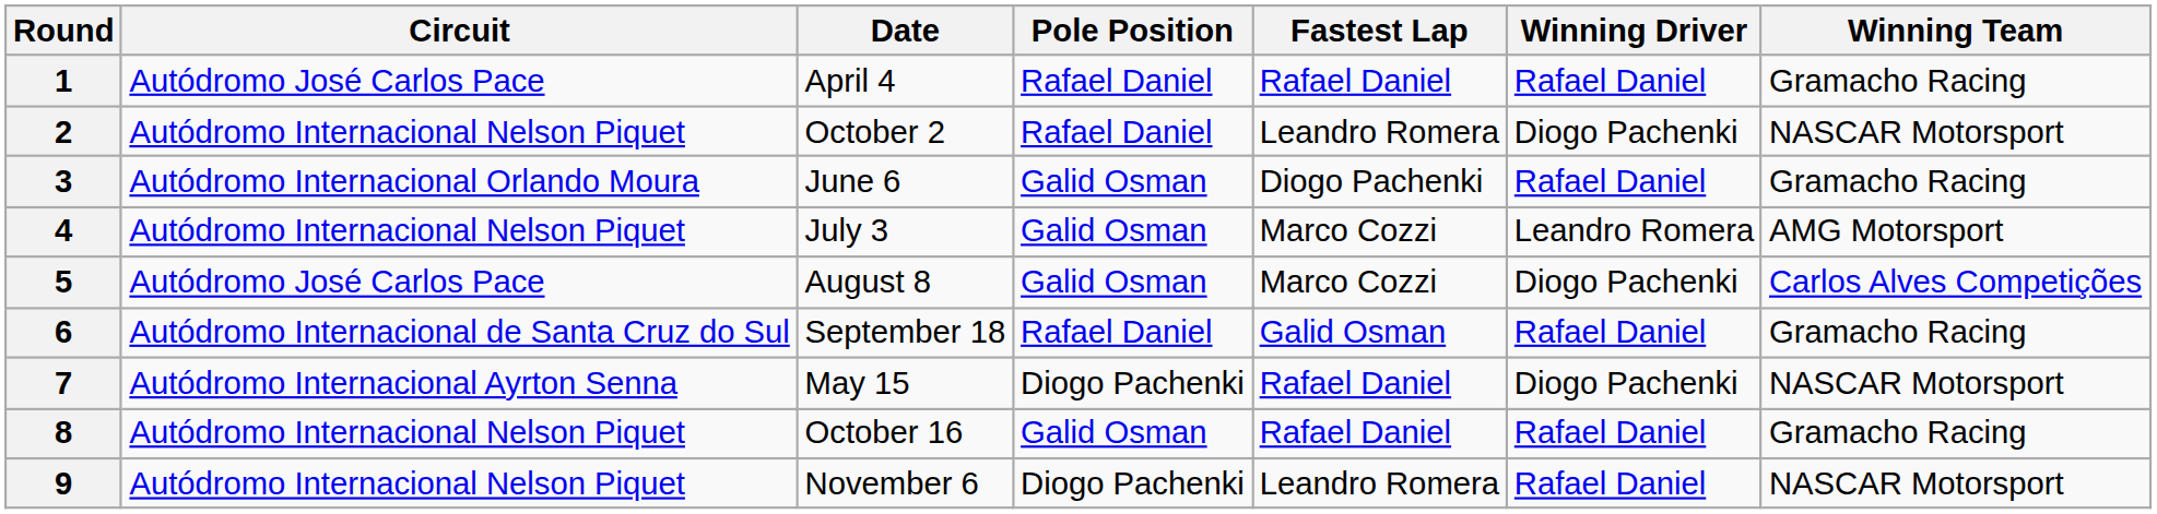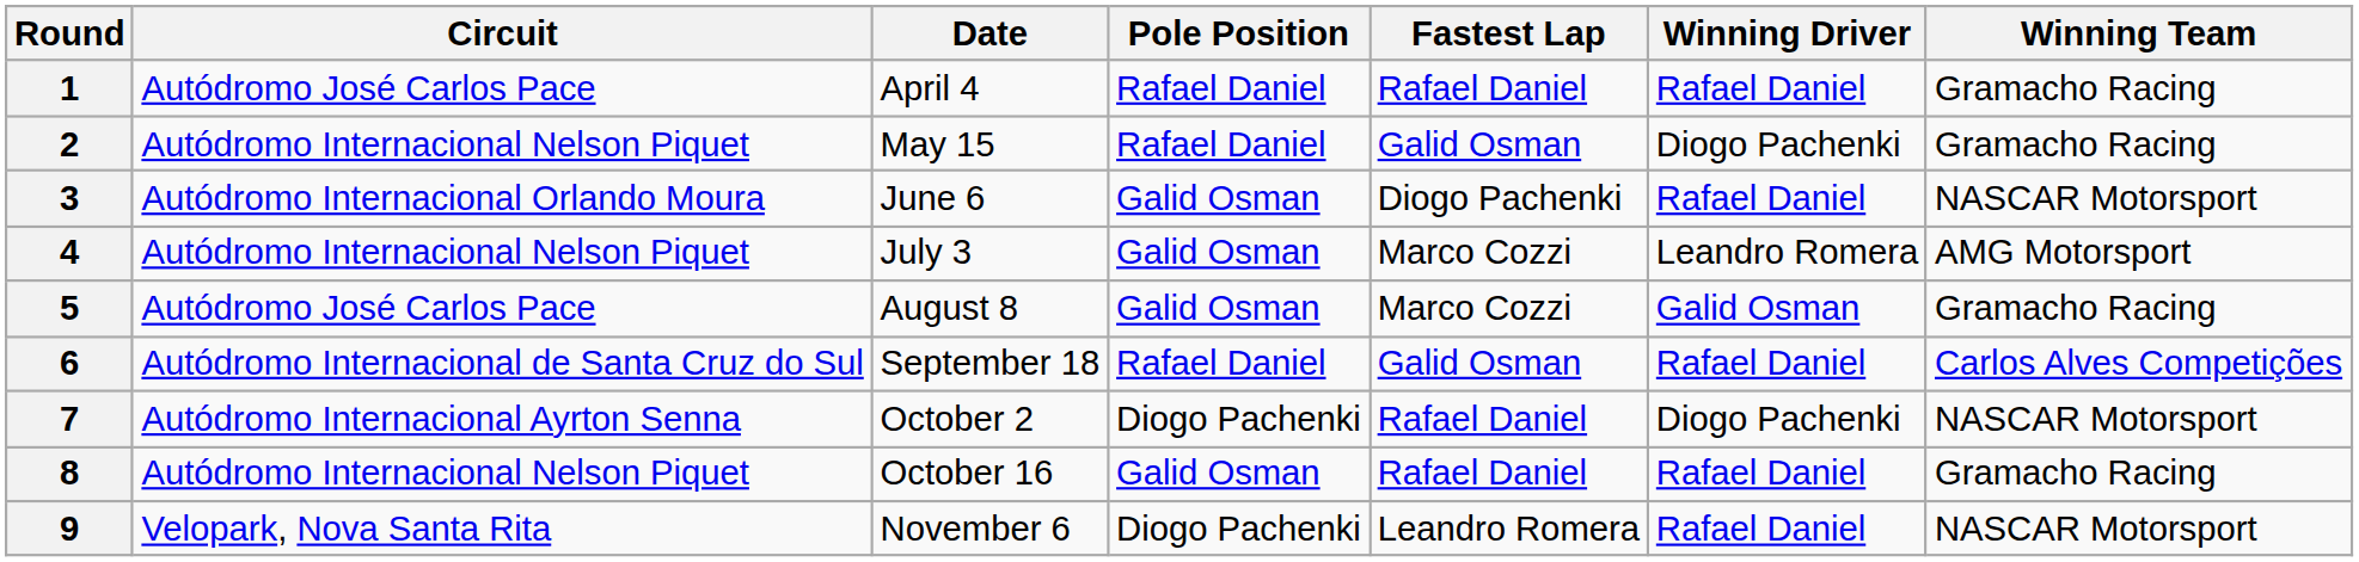2 | Date: October 2 -> May 15
2 | Fastest Lap: Leandro Romera -> Galid Osman
2 | Winning Team: NASCAR Motorsport -> Gramacho Racing
3 | Winning Team: Gramacho Racing -> NASCAR Motorsport
5 | Winning Driver: Diogo Pachenki -> Galid Osman
5 | Winning Team: Carlos Alves Competições -> Gramacho Racing
6 | Winning Team: Gramacho Racing -> Carlos Alves Competições
7 | Date: May 15 -> October 2
9 | Circuit: Autódromo Internacional Nelson Piquet -> Velopark, Nova Santa Rita
